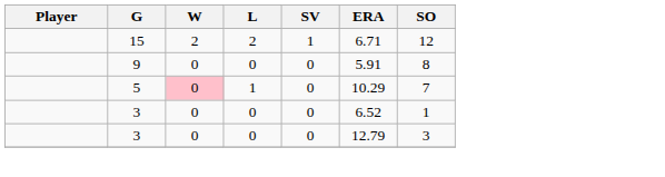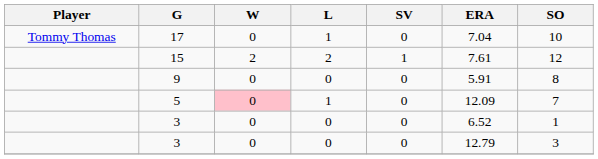+ row: Tommy Thomas | 17 | 0 | 1 | 0 | 7.04 | 10
15 | ERA: 6.71 -> 7.61
5 | ERA: 10.29 -> 12.09
